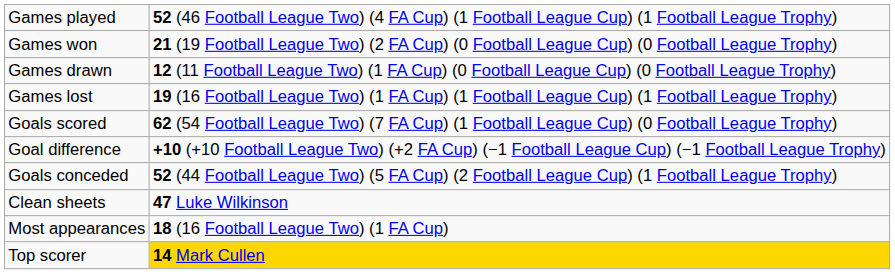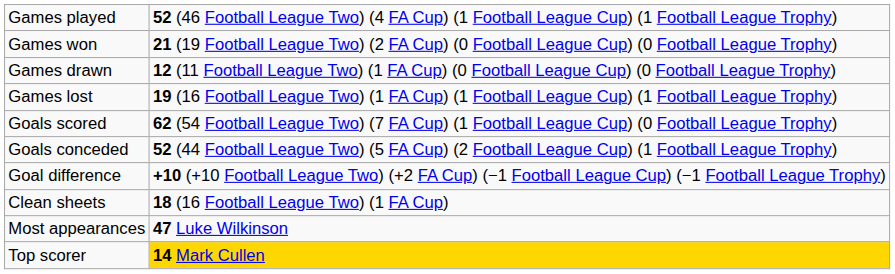rows swapped: Goals conceded <-> Goal difference
Clean sheets | column 2: 47 Luke Wilkinson -> 18 (16 Football League Two) (1 FA Cup)
Most appearances | column 2: 18 (16 Football League Two) (1 FA Cup) -> 47 Luke Wilkinson
